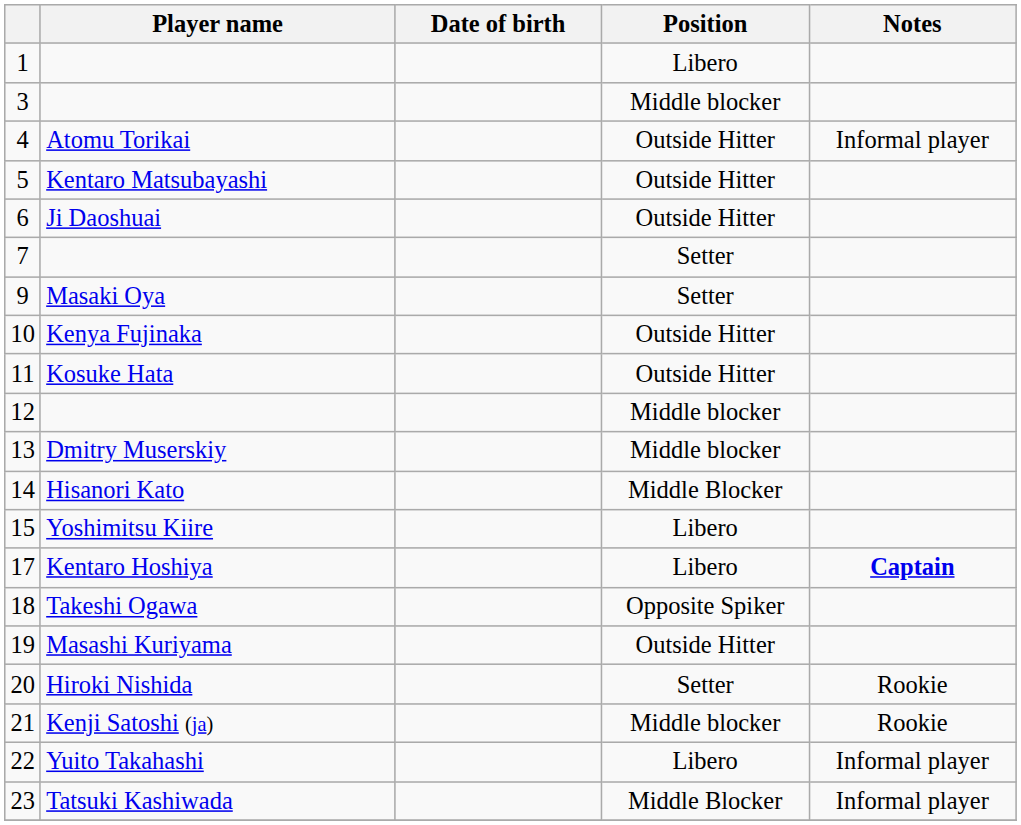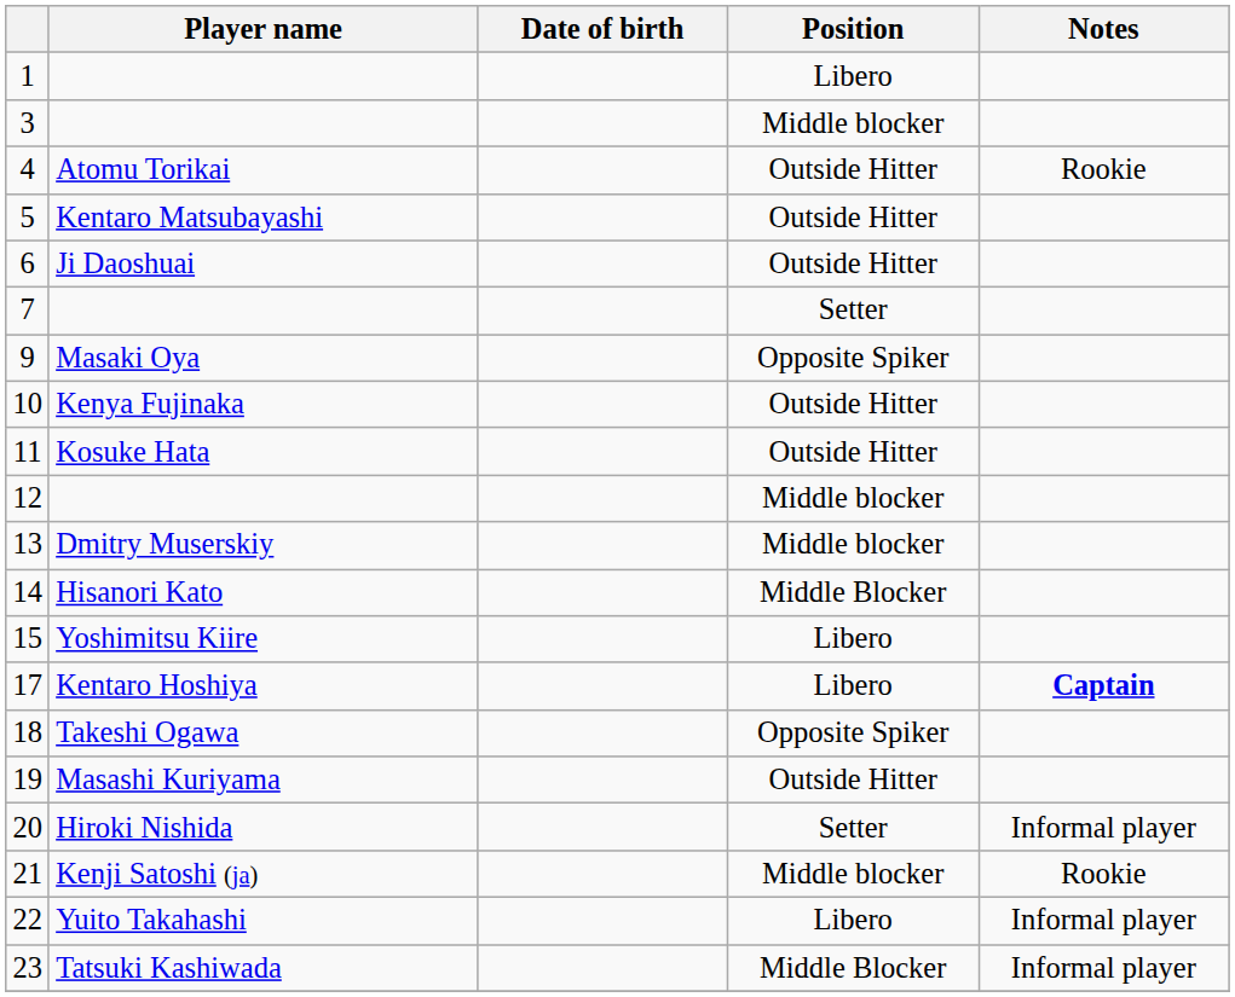4 | Notes: Informal player -> Rookie
9 | Position: Setter -> Opposite Spiker
20 | Notes: Rookie -> Informal player
